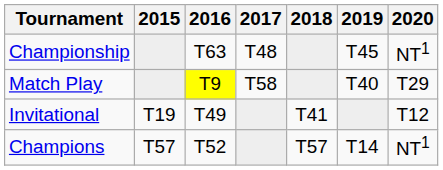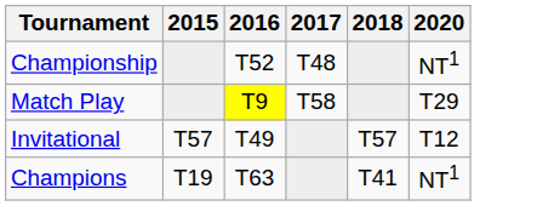- column: 2019 | T45 | T40 | T14
Championship | 2016: T63 -> T52
Invitational | 2015: T19 -> T57
Invitational | 2018: T41 -> T57
Champions | 2015: T57 -> T19
Champions | 2016: T52 -> T63
Champions | 2018: T57 -> T41
